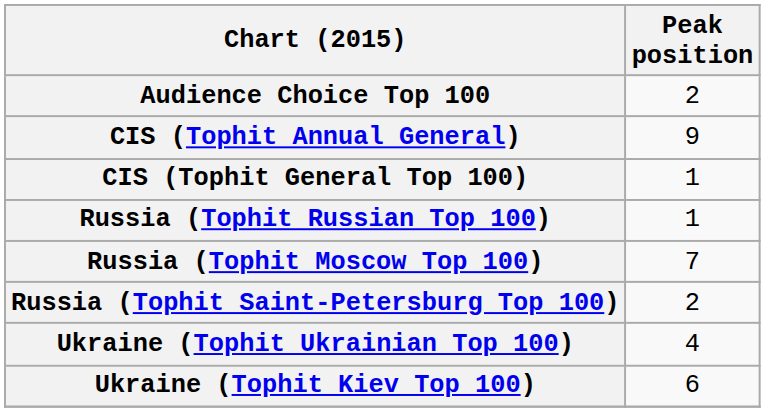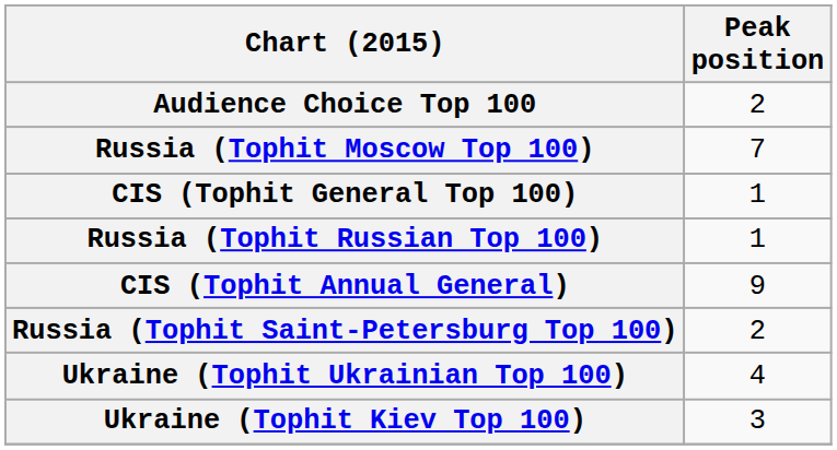rows swapped: CIS (Tophit Annual General) <-> Russia (Tophit Moscow Top 100)
Ukraine (Tophit Kiev Top 100) | Peak position: 6 -> 3
